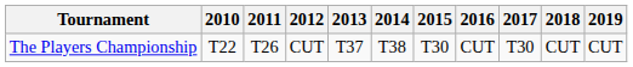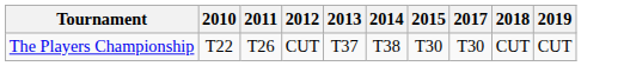- column: 2016 | CUT
